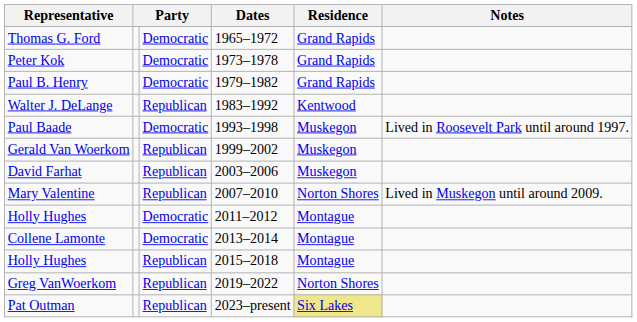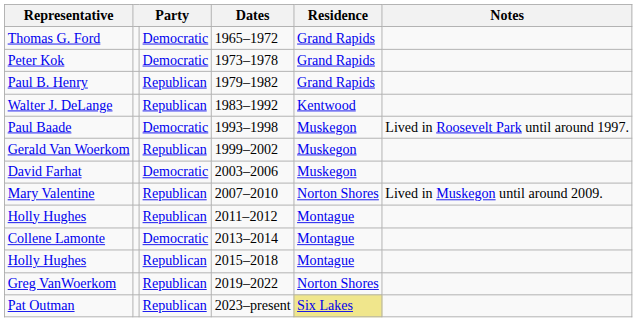Paul B. Henry | column 3: Democratic -> Republican
David Farhat | column 3: Republican -> Democratic
Holly Hughes / 2011–2012 | column 3: Democratic -> Republican
